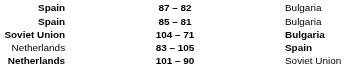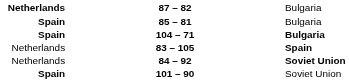87 – 82 | column 1: Spain -> Netherlands
104 – 71 | column 1: Soviet Union -> Spain
+ row: Netherlands | 84 – 92 | Soviet Union
101 – 90 | column 1: Netherlands -> Spain
